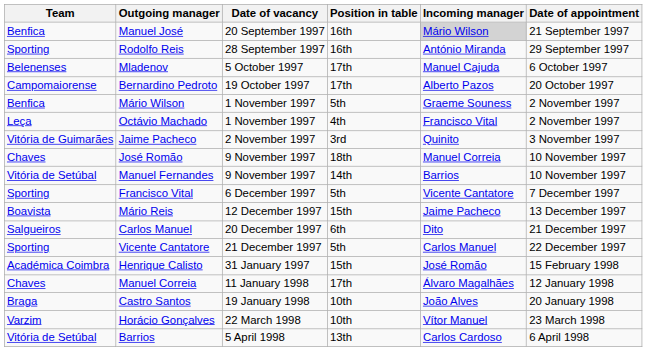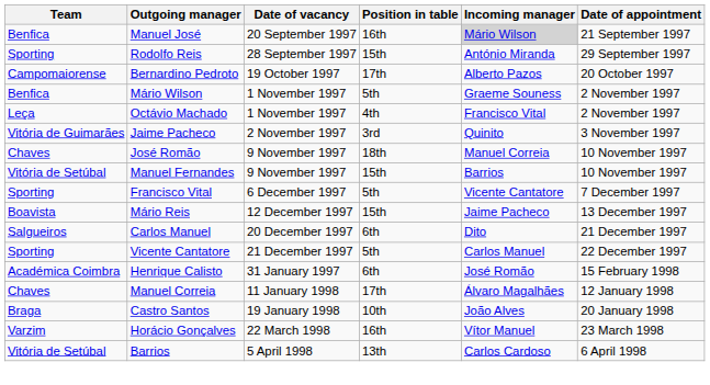Rodolfo Reis | Position in table: 16th -> 15th
- row: Belenenses | Mladenov | 5 October 1997 | 17th | Manuel Cajuda | 6 October 1997
Manuel Fernandes | Position in table: 14th -> 15th
Henrique Calisto | Position in table: 15th -> 6th
Horácio Gonçalves | Position in table: 10th -> 16th
